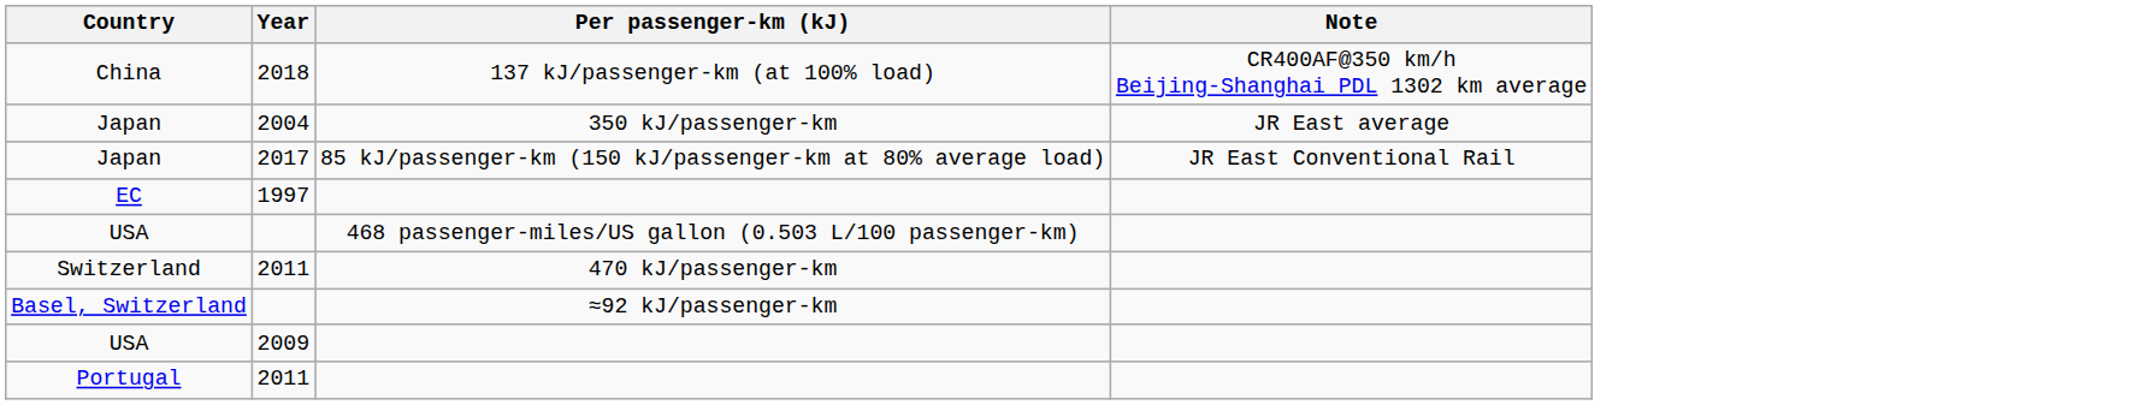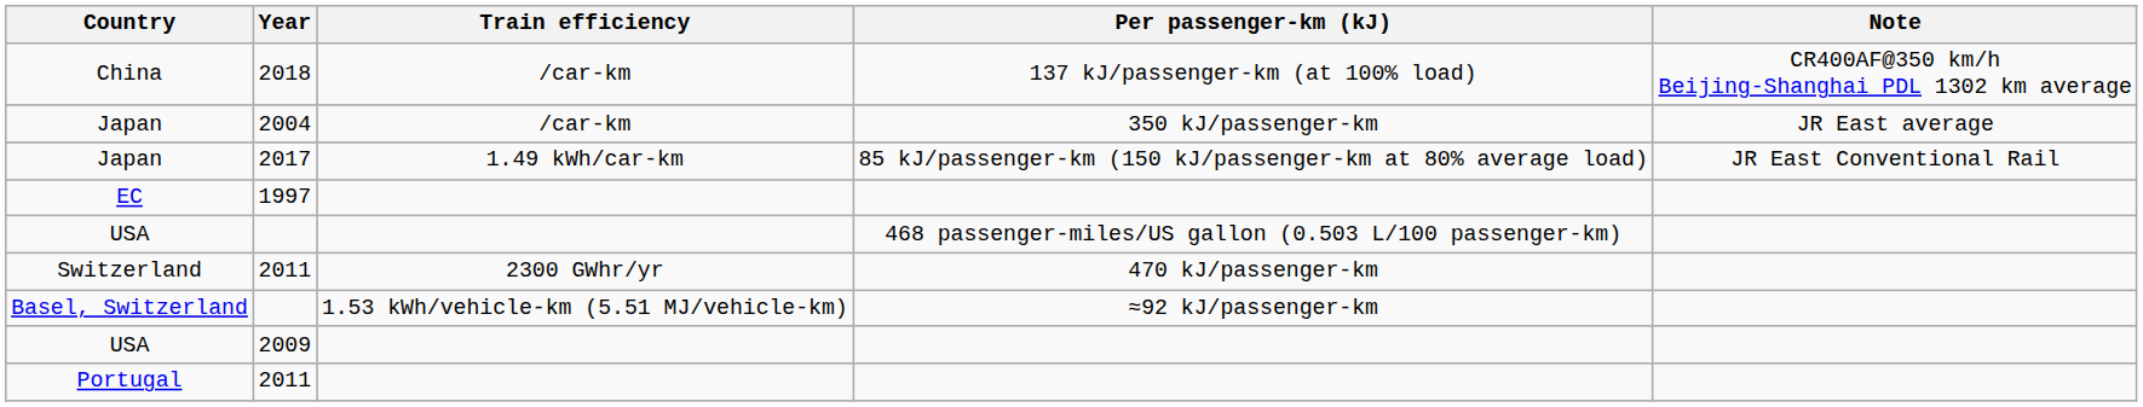+ column: Train efficiency | /car-km | /car-km | 1.49 kWh/car-km | 2300 GWhr/yr | 1.53 kWh/vehicle-km (5.51 MJ/vehicle-km)
